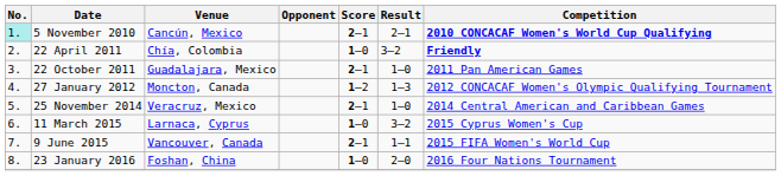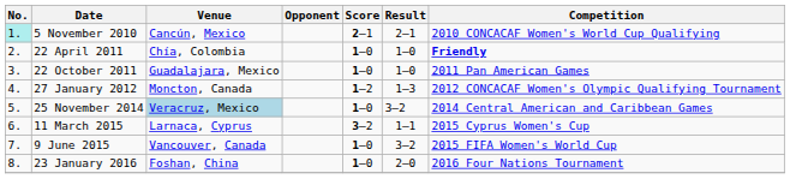5 November 2010 | Competition: bold -> normal
22 April 2011 | Result: 3–2 -> 1–0
22 October 2011 | Score: 2–1 -> 1–0
25 November 2014 | Venue: no background -> lightblue background
25 November 2014 | Score: 2–1 -> 1–0
25 November 2014 | Result: 1–0 -> 3–2
11 March 2015 | Score: 1–0 -> 3–2
11 March 2015 | Result: 3–2 -> 1–1
9 June 2015 | Score: 2–1 -> 1–0
9 June 2015 | Result: 1–1 -> 3–2
